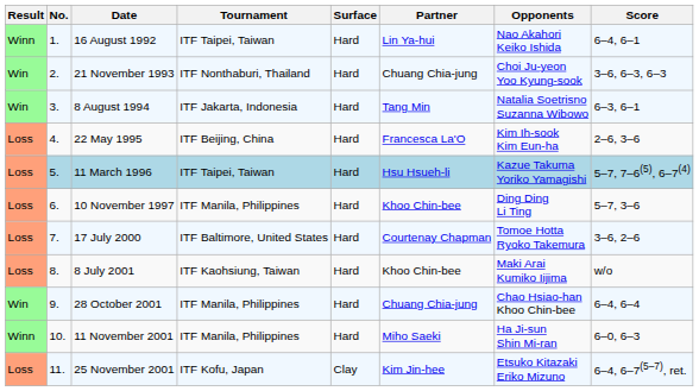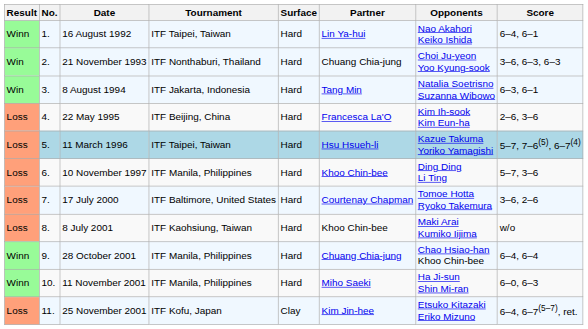28 October 2001 | Result: Win -> Winn
